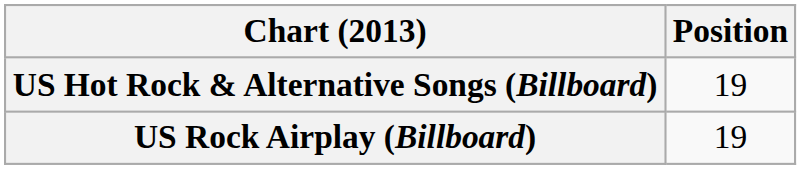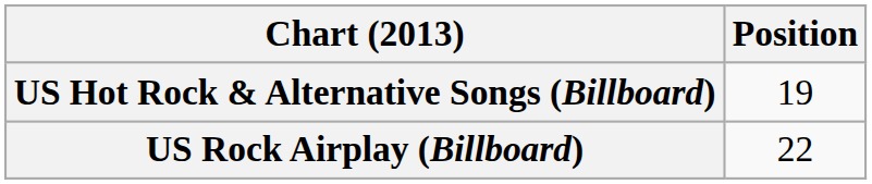US Rock Airplay (Billboard) | Position: 19 -> 22
